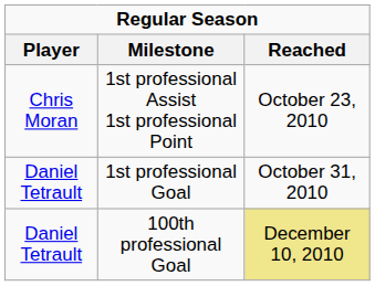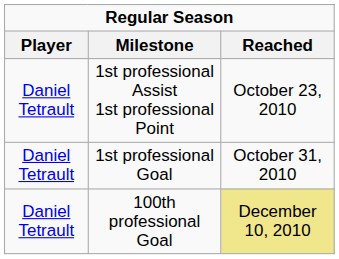1st professional Assist 1st professional Point | Player: Chris Moran -> Daniel Tetrault
